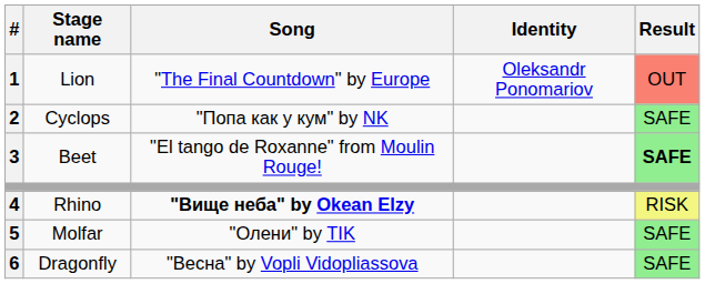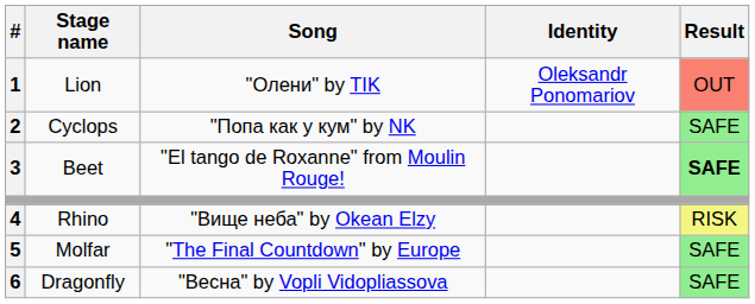Lion | Song: "The Final Countdown" by Europe -> "Олени" by TIK
Rhino | Song: bold -> normal
Molfar | Song: "Олени" by TIK -> "The Final Countdown" by Europe
